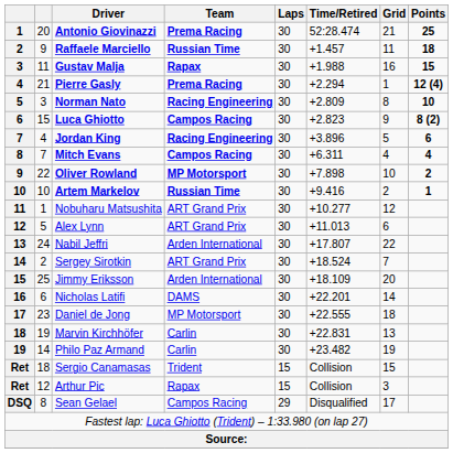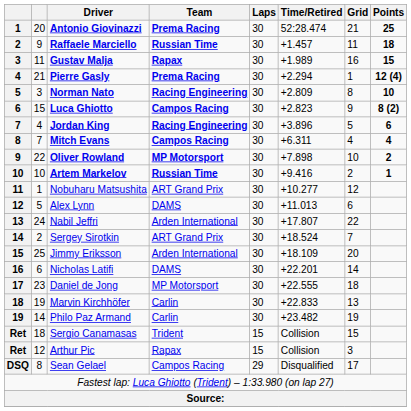Gustav Malja | Time/Retired: +1.988 -> +1.989
Alex Lynn | Team: ART Grand Prix -> DAMS
Marvin Kirchhöfer | Time/Retired: +22.831 -> +22.833
